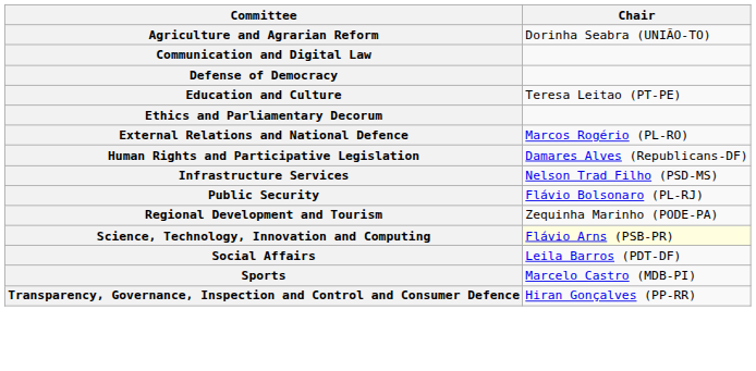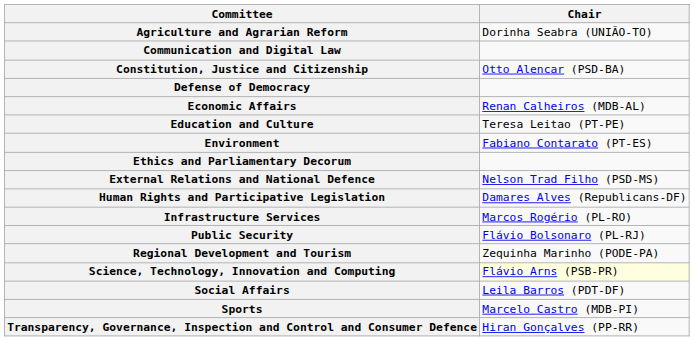+ row: Constitution, Justice and Citizenship | Otto Alencar (PSD-BA)
+ row: Economic Affairs | Renan Calheiros (MDB-AL)
+ row: Environment | Fabiano Contarato (PT-ES)
External Relations and National Defence | Chair: Marcos Rogério (PL-RO) -> Nelson Trad Filho (PSD-MS)
Infrastructure Services | Chair: Nelson Trad Filho (PSD-MS) -> Marcos Rogério (PL-RO)
